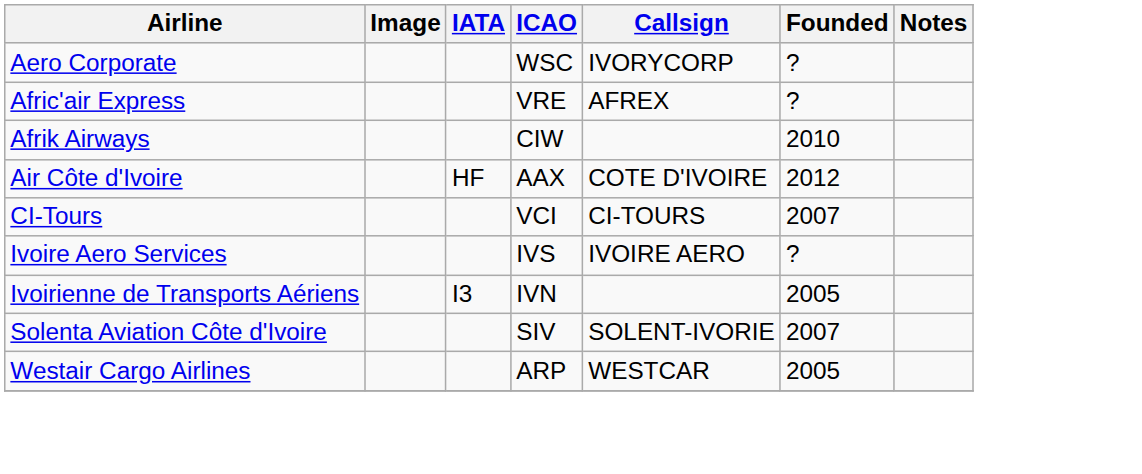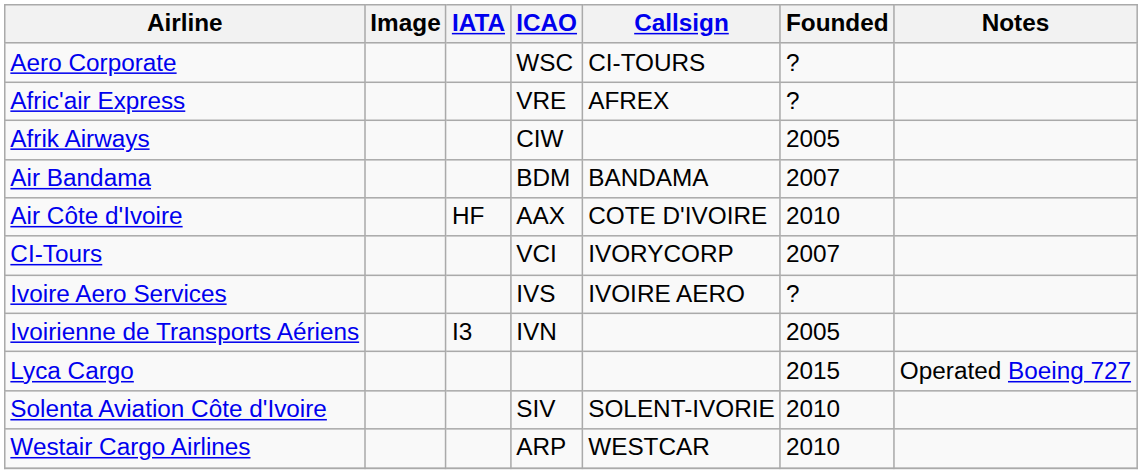Aero Corporate | Callsign: IVORYCORP -> CI-TOURS
Afrik Airways | Founded: 2010 -> 2005
+ row: Air Bandama | BDM | BANDAMA | 2007
Air Côte d'Ivoire | Founded: 2012 -> 2010
CI-Tours | Callsign: CI-TOURS -> IVORYCORP
+ row: Lyca Cargo | 2015 | Operated Boeing 727
Solenta Aviation Côte d'Ivoire | Founded: 2007 -> 2010
Westair Cargo Airlines | Founded: 2005 -> 2010
